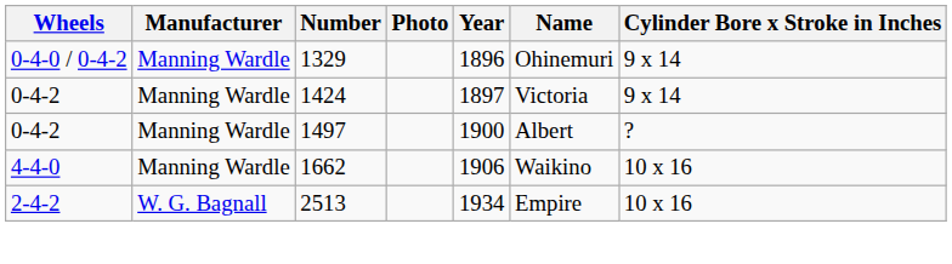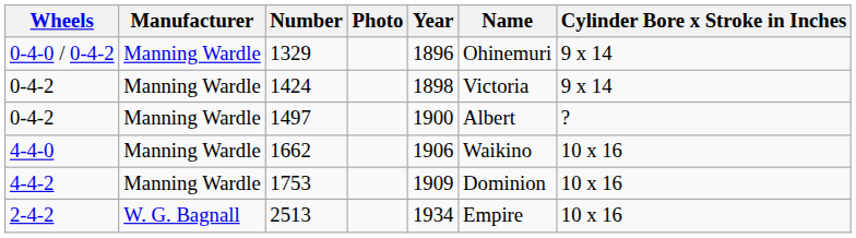1424 | Year: 1897 -> 1898
+ row: 4-4-2 | Manning Wardle | 1753 | 1909 | Dominion | 10 x 16
